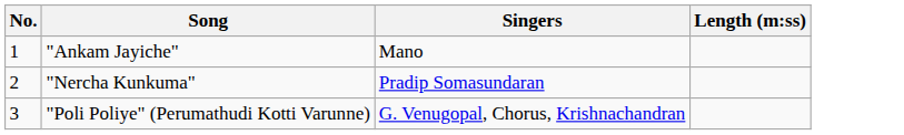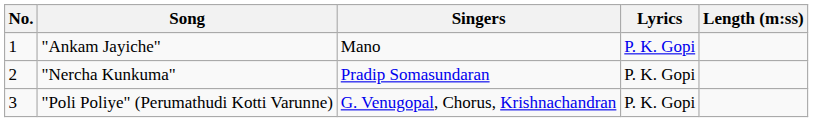+ column: Lyrics | P. K. Gopi | P. K. Gopi | P. K. Gopi
